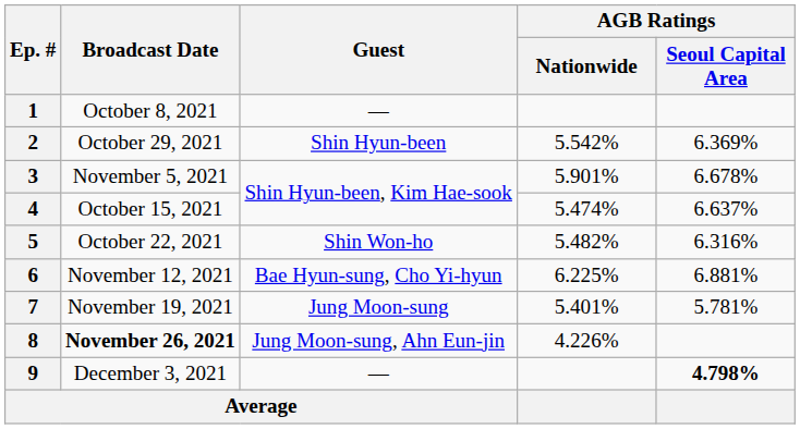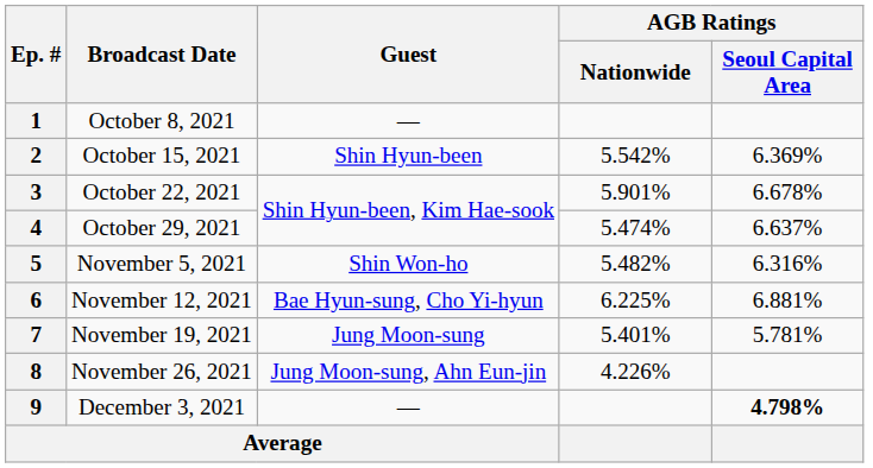2 | Broadcast Date: October 29, 2021 -> October 15, 2021
3 | Broadcast Date: November 5, 2021 -> October 22, 2021
4 | Broadcast Date: October 15, 2021 -> October 29, 2021
5 | Broadcast Date: October 22, 2021 -> November 5, 2021
8 | Broadcast Date: bold -> normal
